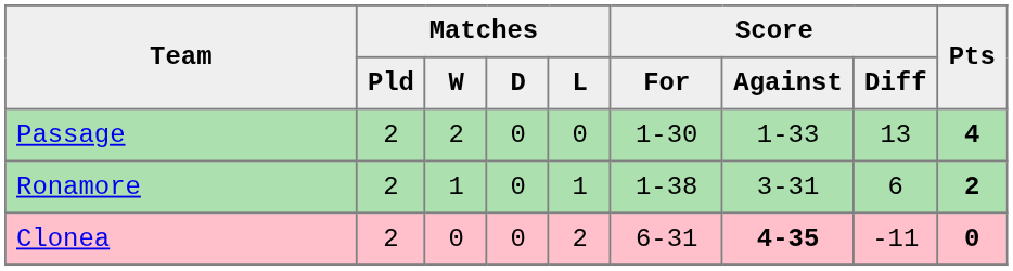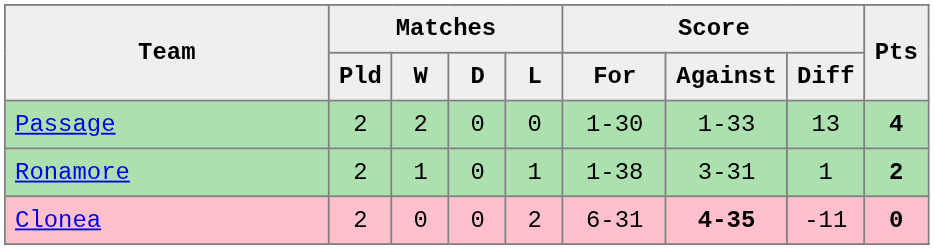Ronamore | Score / Diff: 6 -> 1
